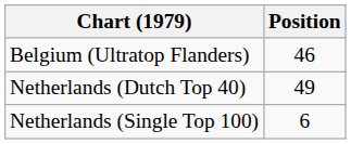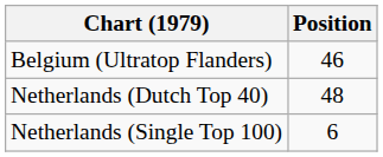Netherlands (Dutch Top 40) | Position: 49 -> 48
